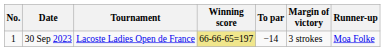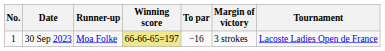columns swapped: Tournament <-> Runner-up
30 Sep 2023 | To par: −14 -> −16
